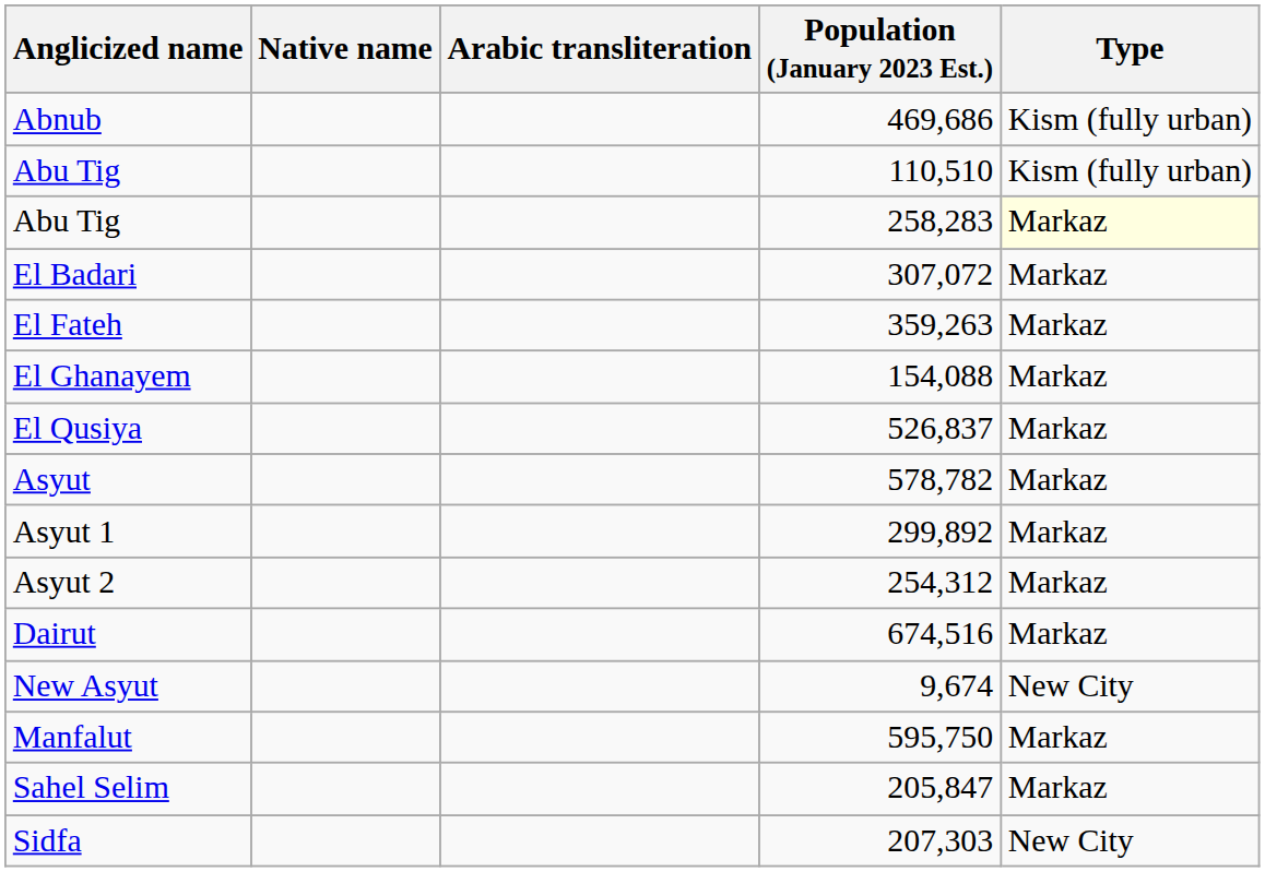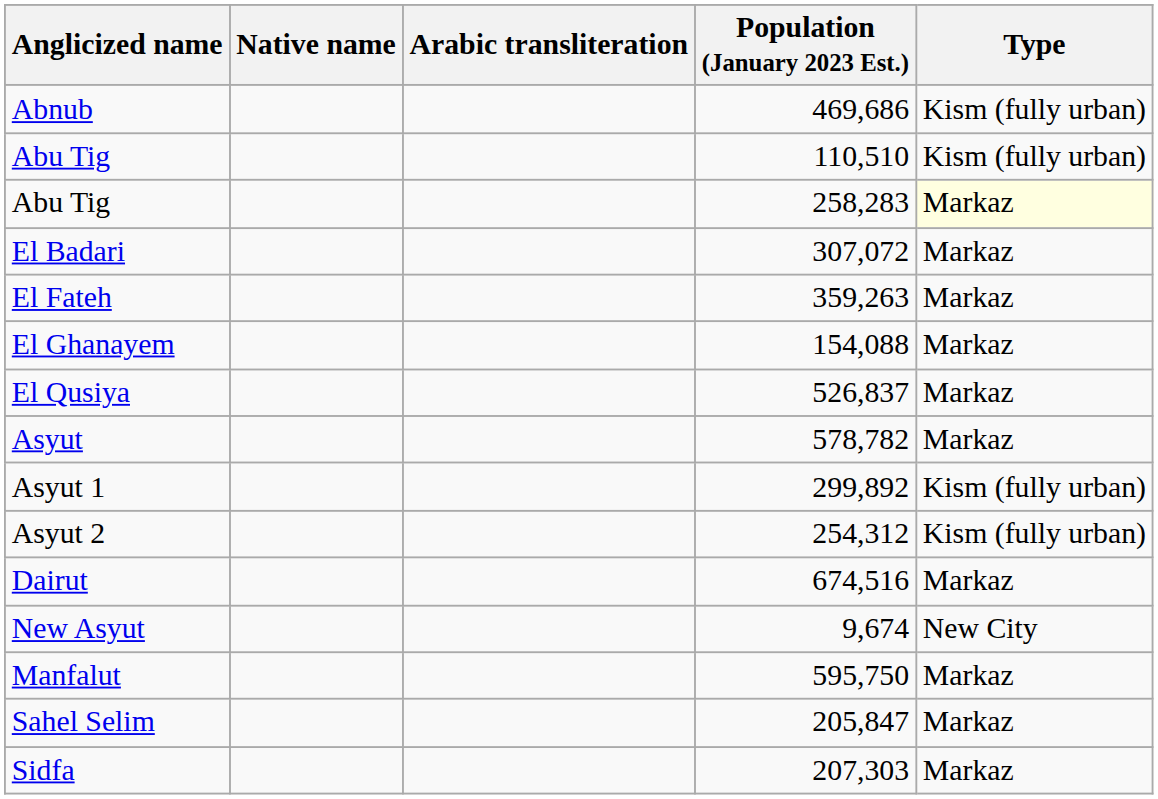Asyut 1 | Type: Markaz -> Kism (fully urban)
Asyut 2 | Type: Markaz -> Kism (fully urban)
Sidfa | Type: New City -> Markaz
